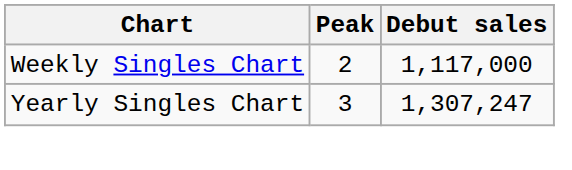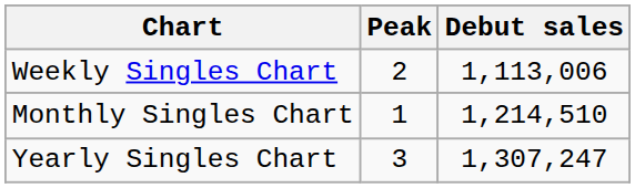Weekly Singles Chart | Debut sales: 1,117,000 -> 1,113,006
+ row: Monthly Singles Chart | 1 | 1,214,510
